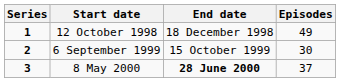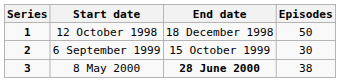12 October 1998 | Episodes: 49 -> 50
8 May 2000 | Episodes: 37 -> 38
